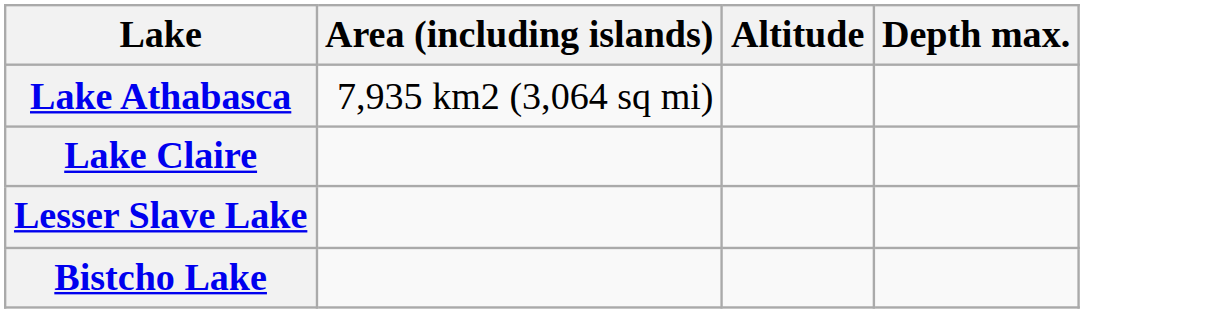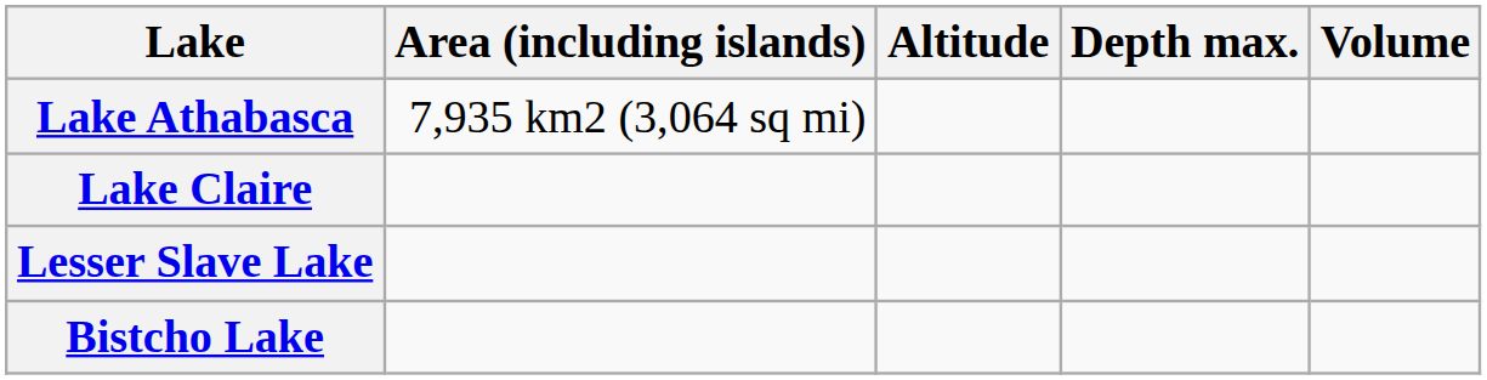+ column: Volume
